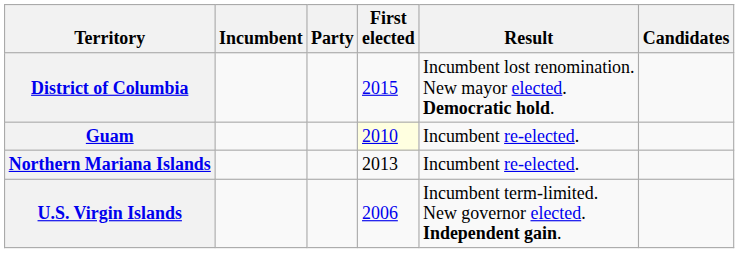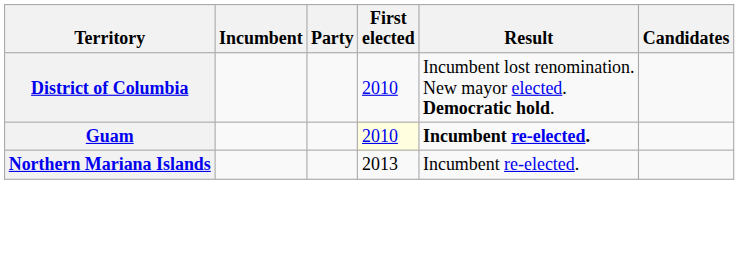District of Columbia | First elected: 2015 -> 2010
Guam | Result: normal -> bold
- row: U.S. Virgin Islands | 2006 | Incumbent term-limited. New governor elected. Independent gain.
